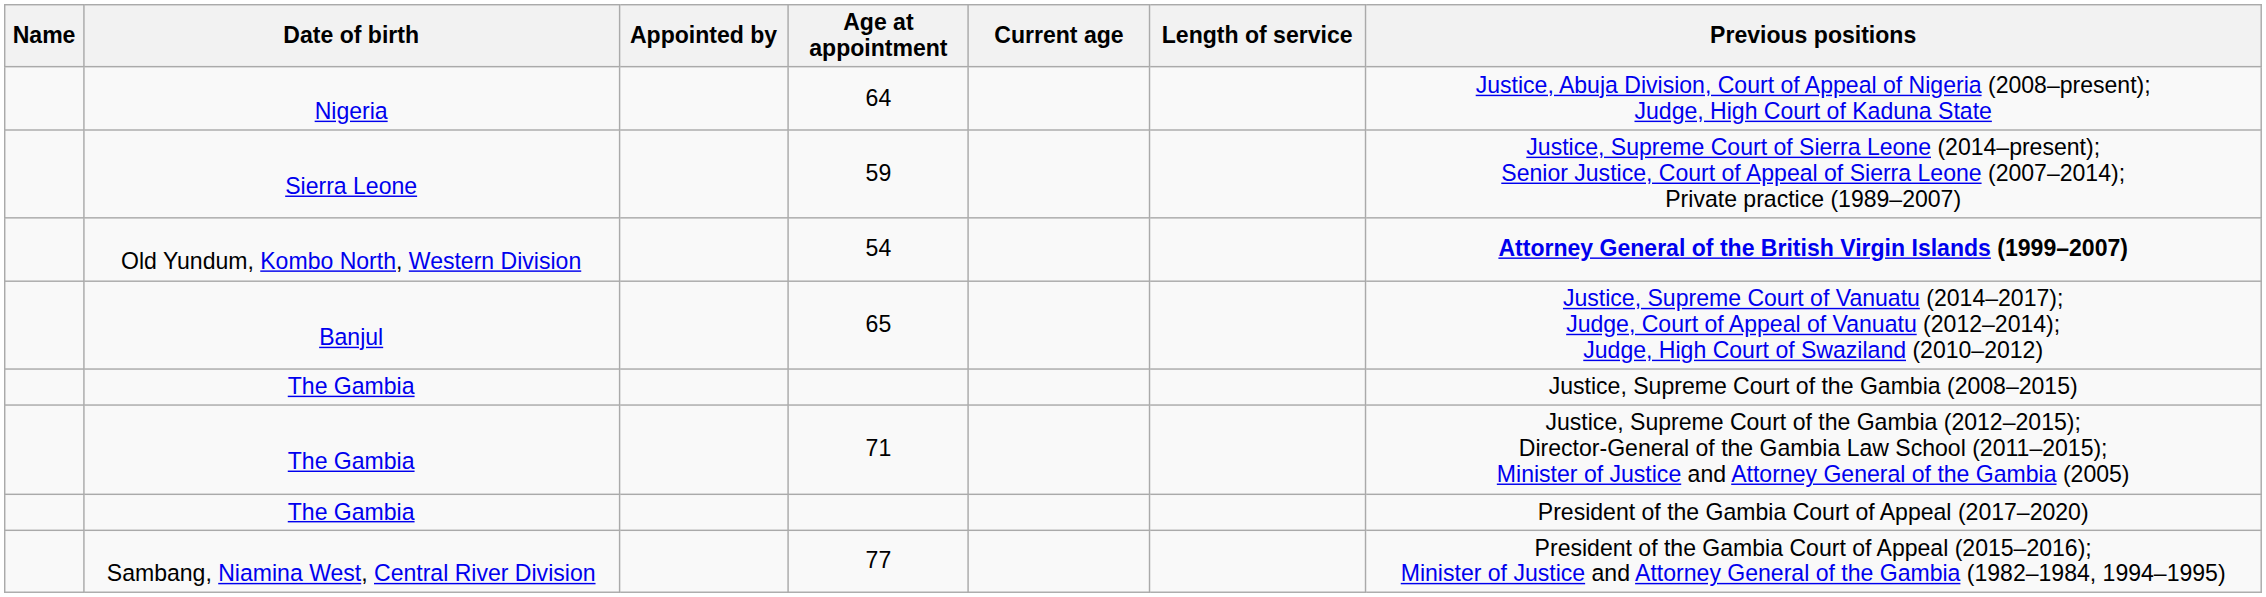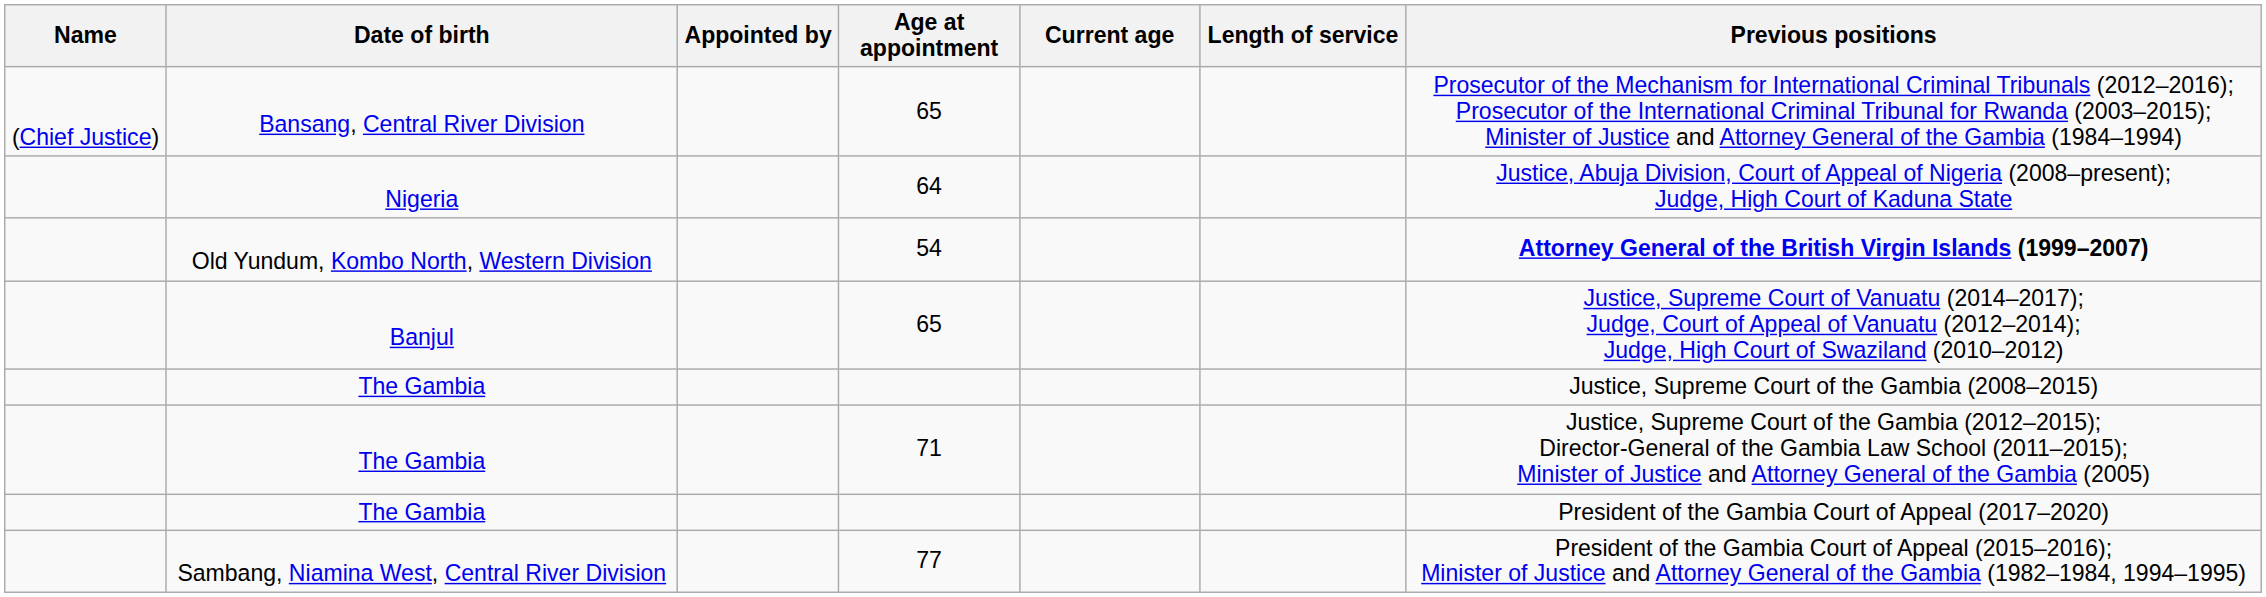+ row: (Chief Justice) | Bansang, Central River Division | 65 | Prosecutor of the Mechanism for International Criminal Tribunals (2012–2016); Prosecutor of the International Criminal Tribunal for Rwanda (2003–2015); Minister of Justice and Attorney General of the Gambia (1984–1994)
- row: Sierra Leone | 59 | Justice, Supreme Court of Sierra Leone (2014–present); Senior Justice, Court of Appeal of Sierra Leone (2007–2014); Private practice (1989–2007)
